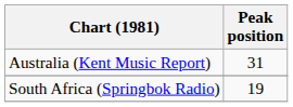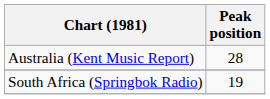Australia (Kent Music Report) | Peak position: 31 -> 28
